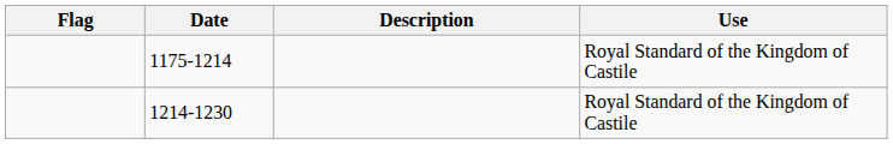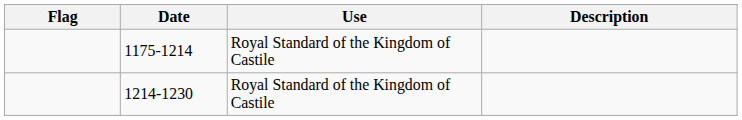columns swapped: Use <-> Description
